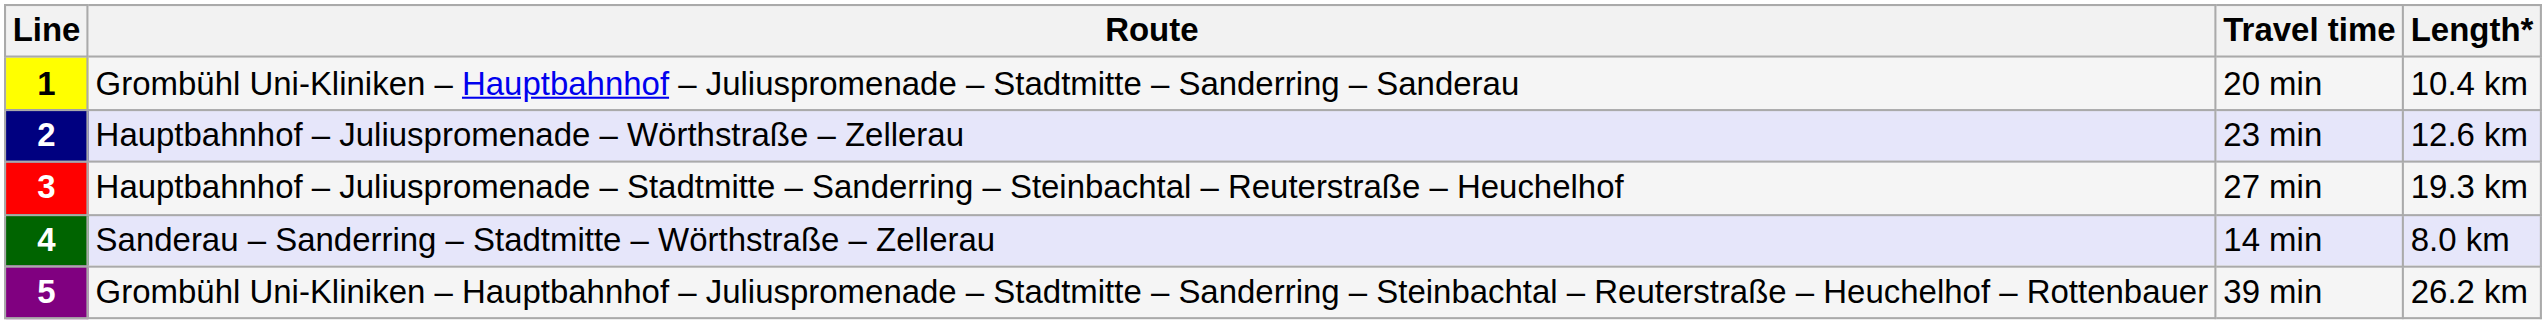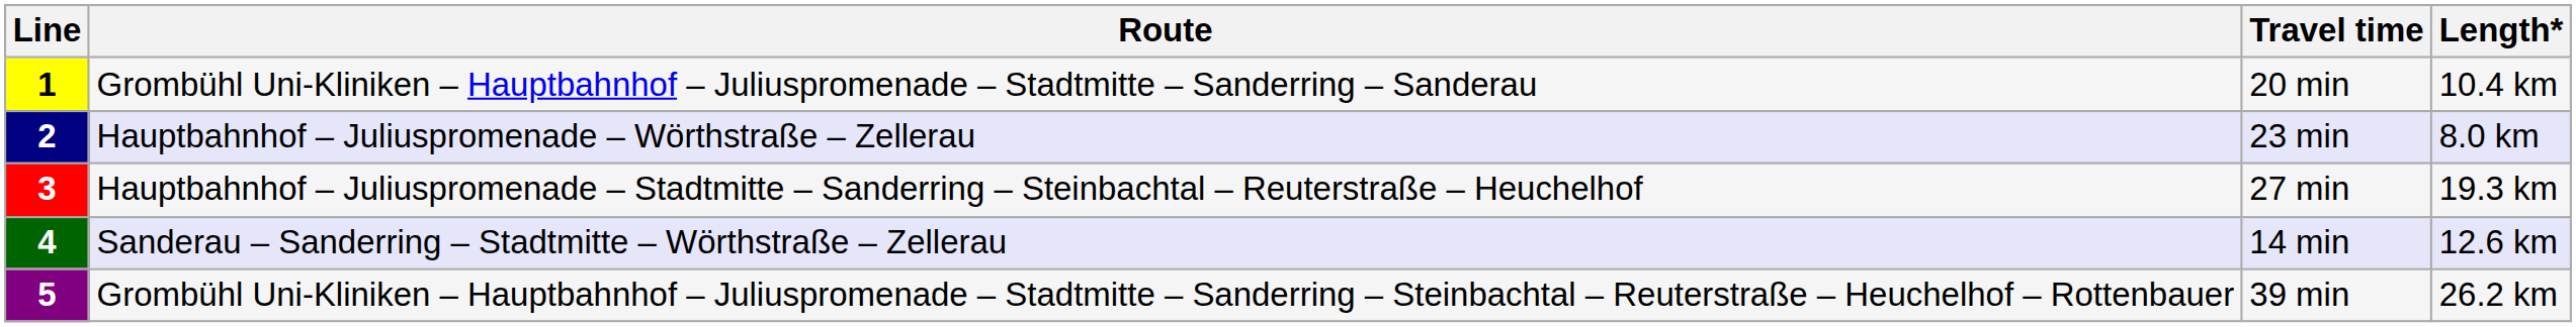Hauptbahnhof – Juliuspromenade – Wörthstraße – Zellerau | Length*: 12.6 km -> 8.0 km
Sanderau – Sanderring – Stadtmitte – Wörthstraße – Zellerau | Length*: 8.0 km -> 12.6 km
